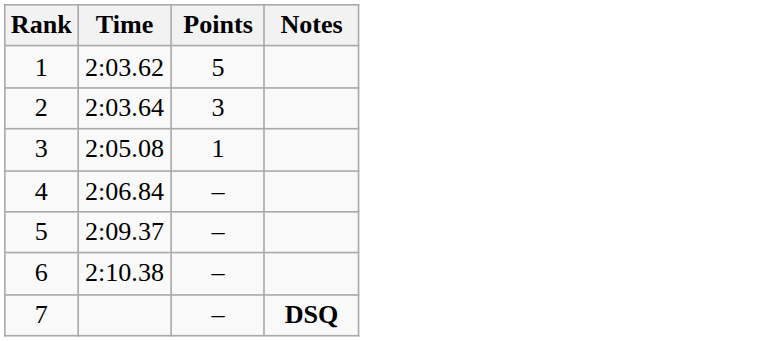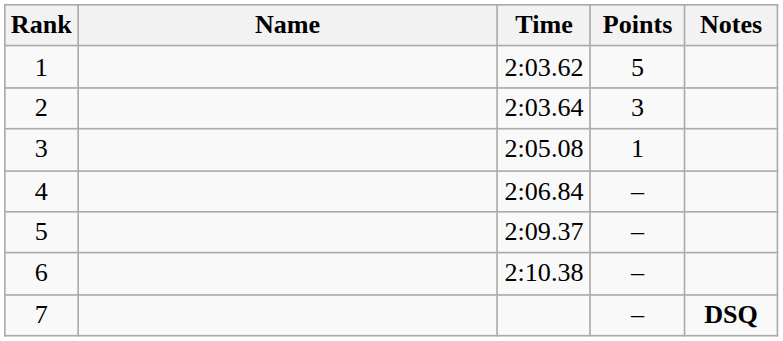+ column: Name
